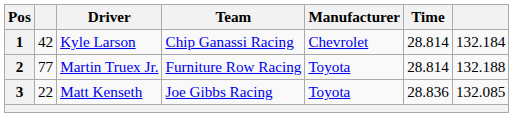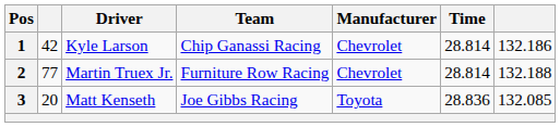1 | column 7: 132.184 -> 132.186
2 | Manufacturer: Toyota -> Chevrolet
3 | column 2: 22 -> 20
